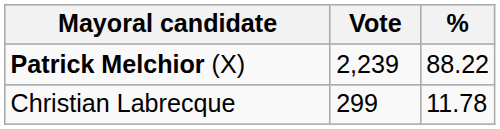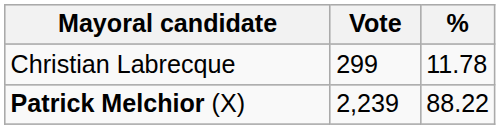rows swapped: Patrick Melchior (X) <-> Christian Labrecque
